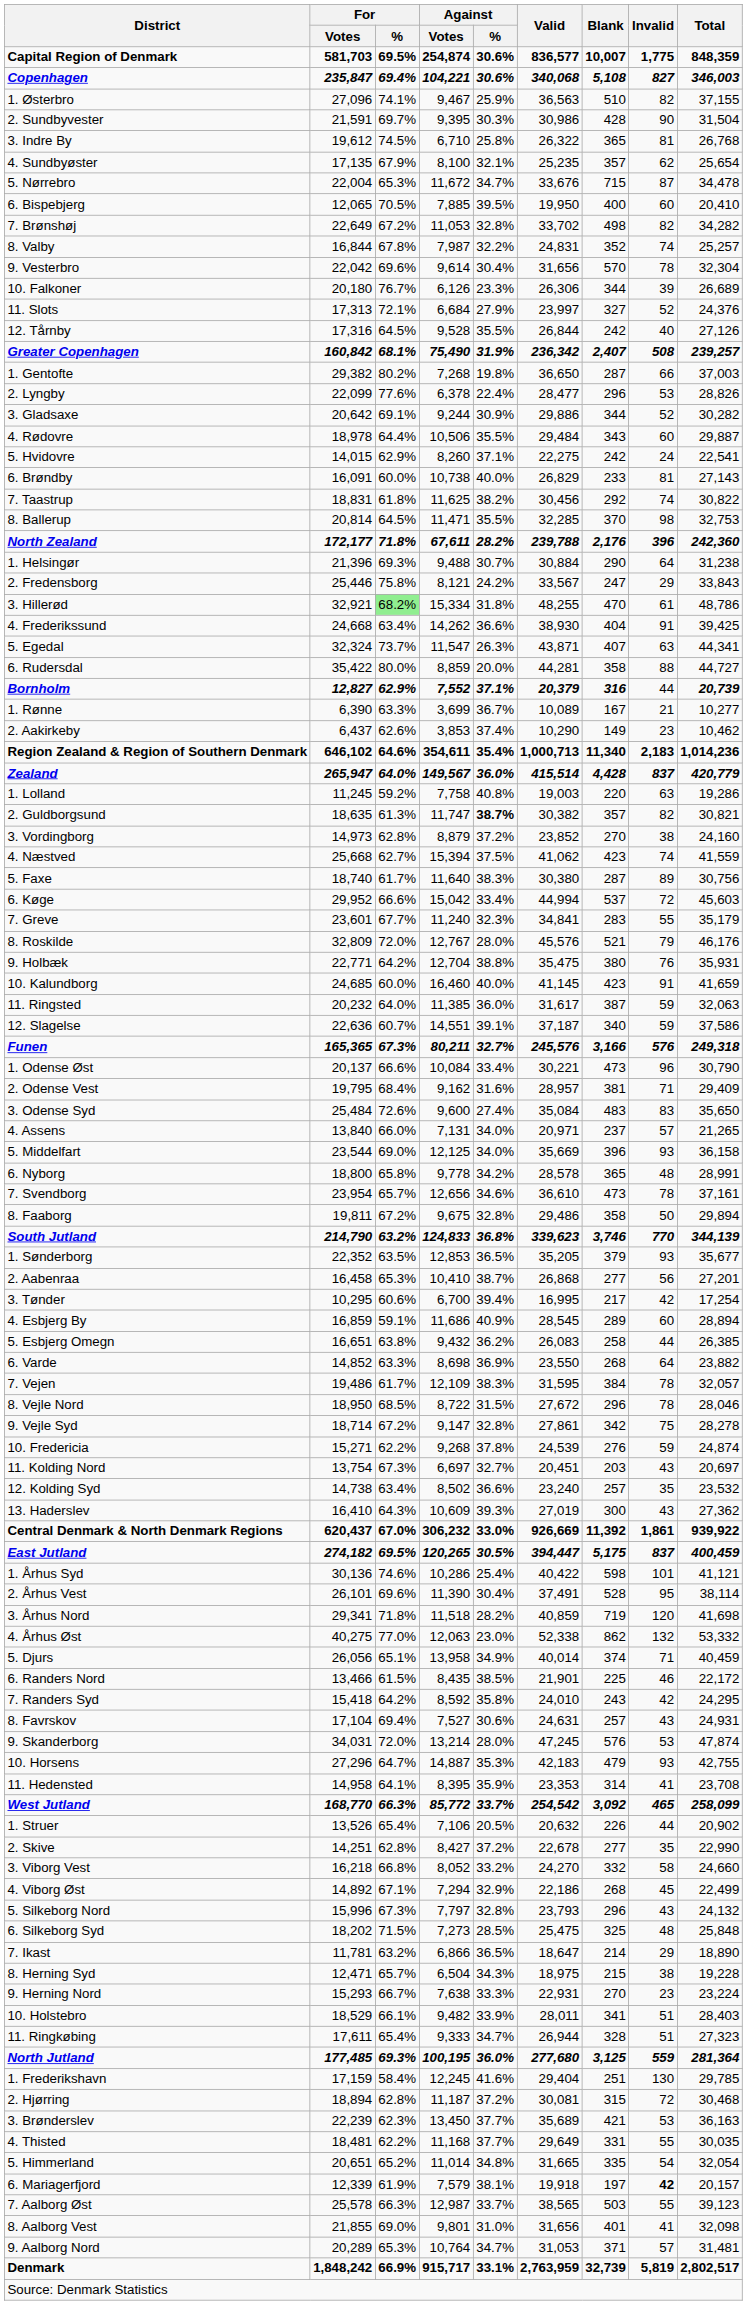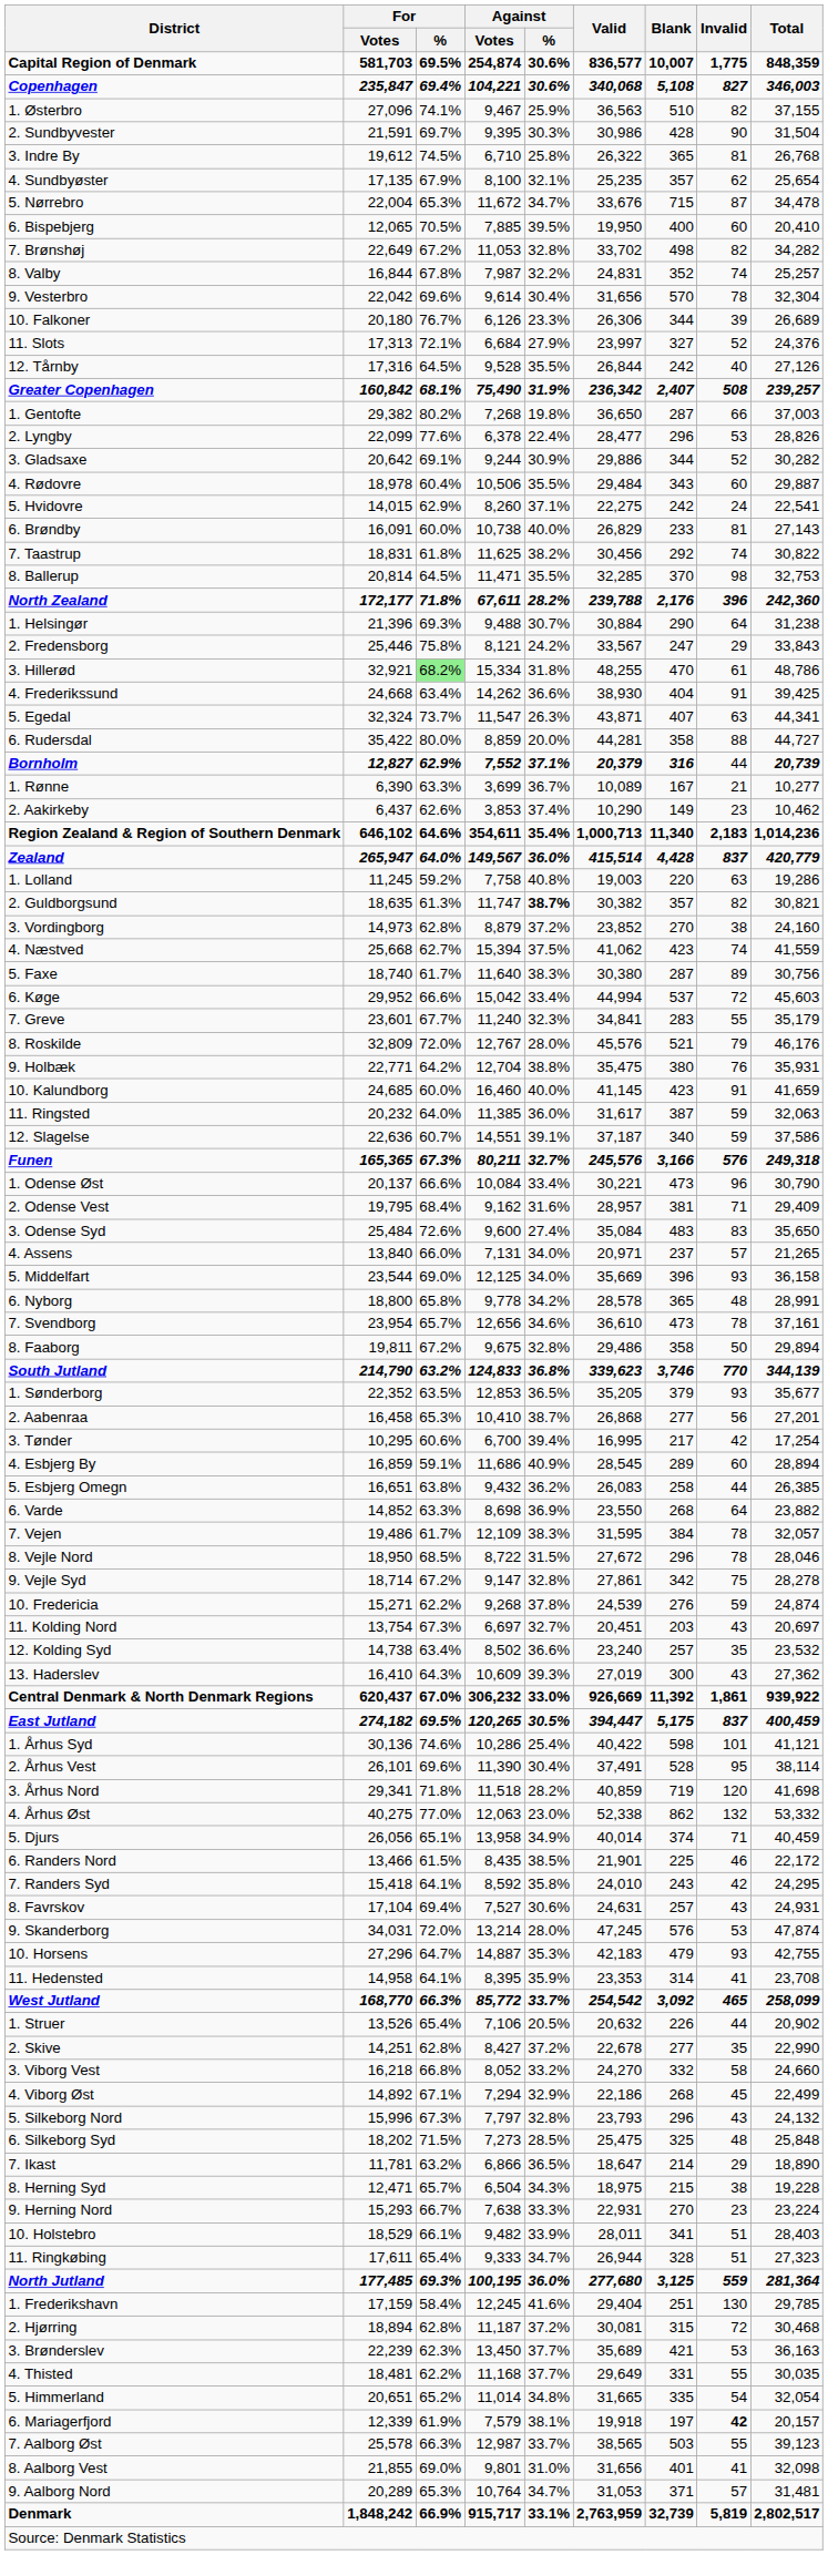4. Rødovre | For / %: 64.4% -> 60.4%
7. Randers Syd | For / %: 64.2% -> 64.1%
